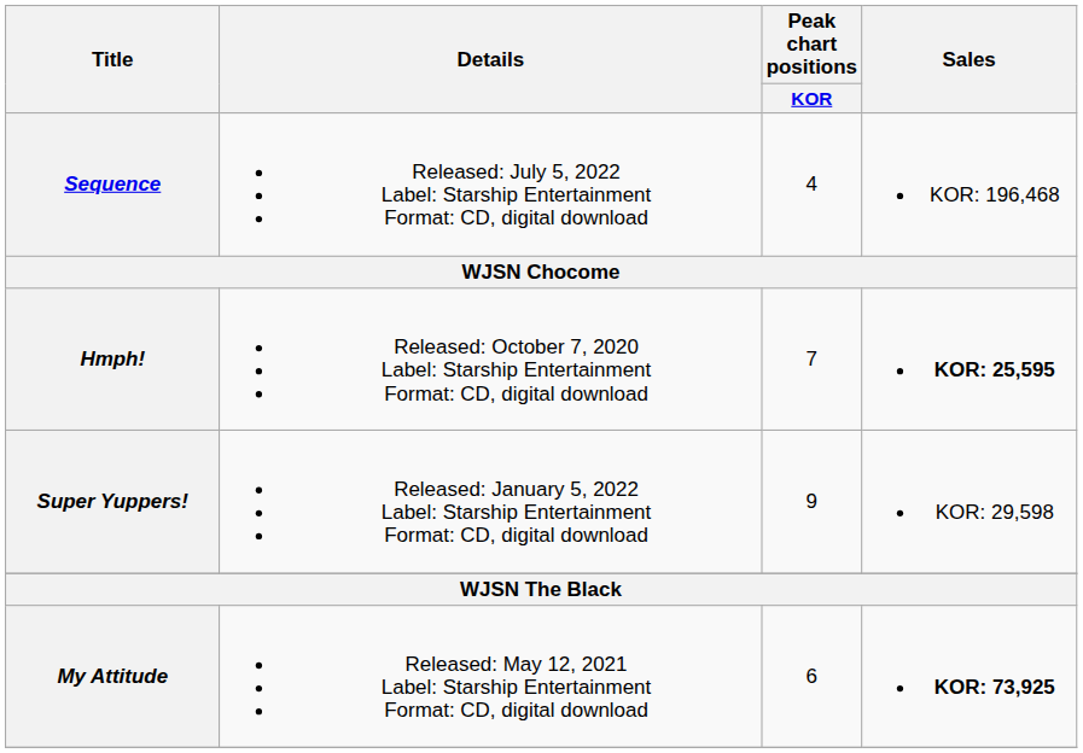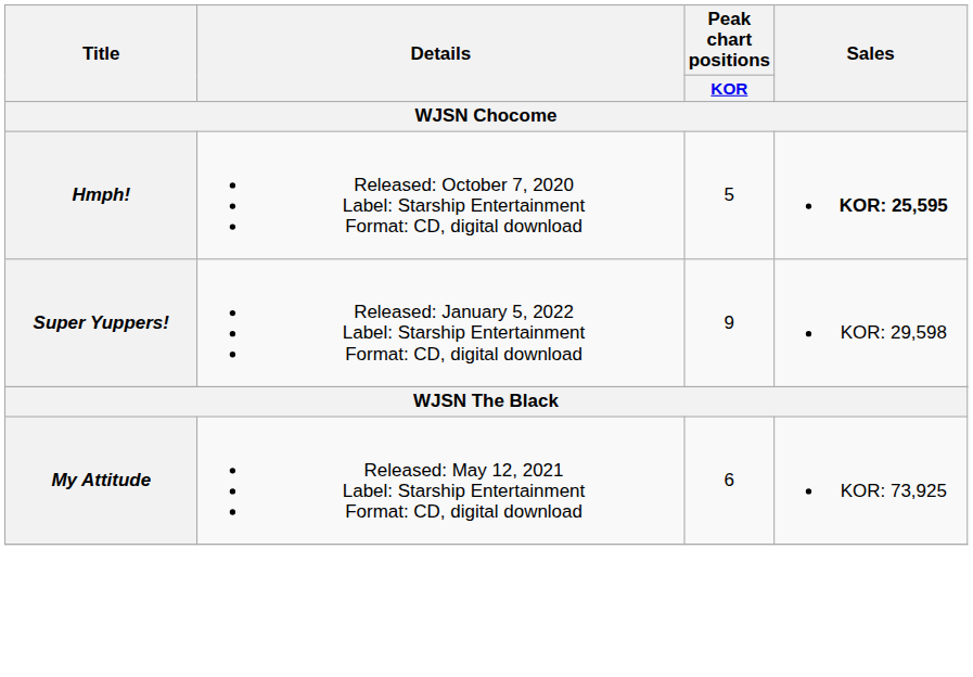- row: Sequence | Released: July 5, 2022 Label: Starship Entertainment Format: CD, digital download | 4 | KOR: 196,468
Hmph! | Peak chart positions / KOR: 7 -> 5
My Attitude | Sales: bold -> normal
